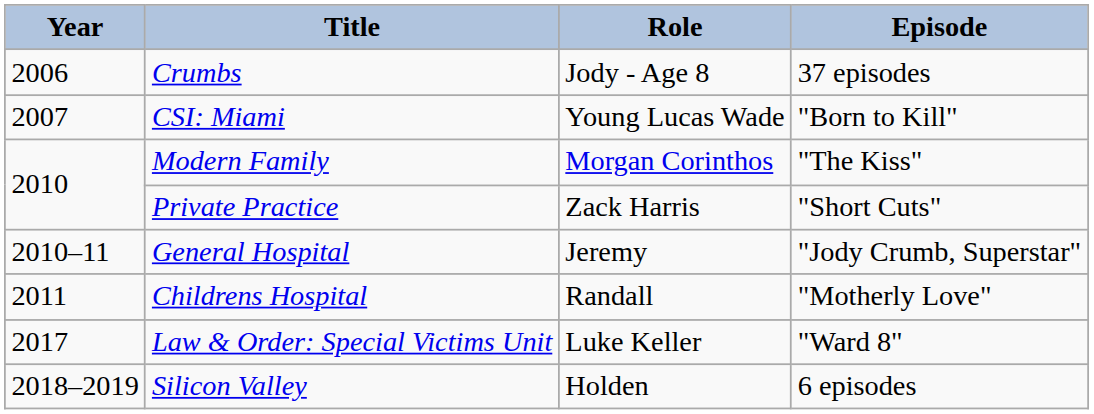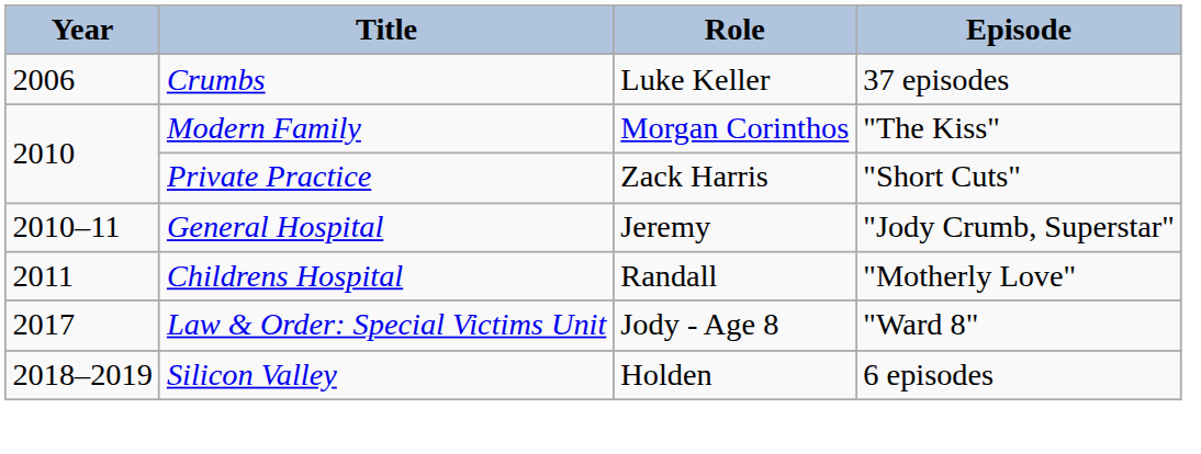Crumbs | Role: Jody - Age 8 -> Luke Keller
- row: 2007 | CSI: Miami | Young Lucas Wade | "Born to Kill"
Law & Order: Special Victims Unit | Role: Luke Keller -> Jody - Age 8
